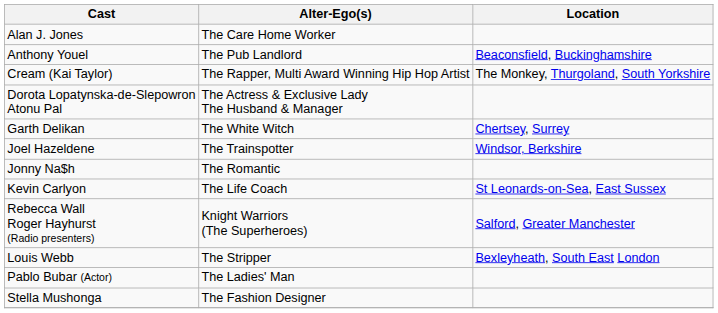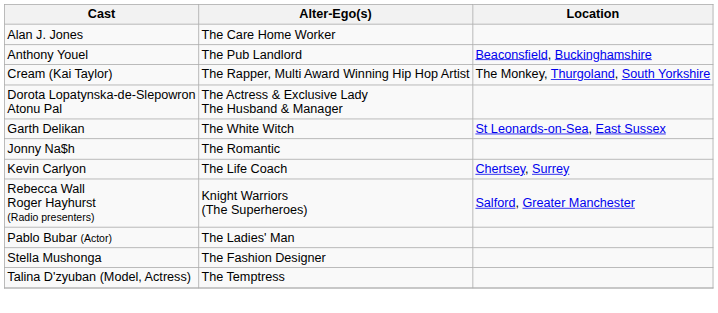Garth Delikan | Location: Chertsey, Surrey -> St Leonards-on-Sea, East Sussex
- row: Joel Hazeldene | The Trainspotter | Windsor, Berkshire
Kevin Carlyon | Location: St Leonards-on-Sea, East Sussex -> Chertsey, Surrey
- row: Louis Webb | The Stripper | Bexleyheath, South East London
+ row: Talina D'zyuban (Model, Actress) | The Temptress
